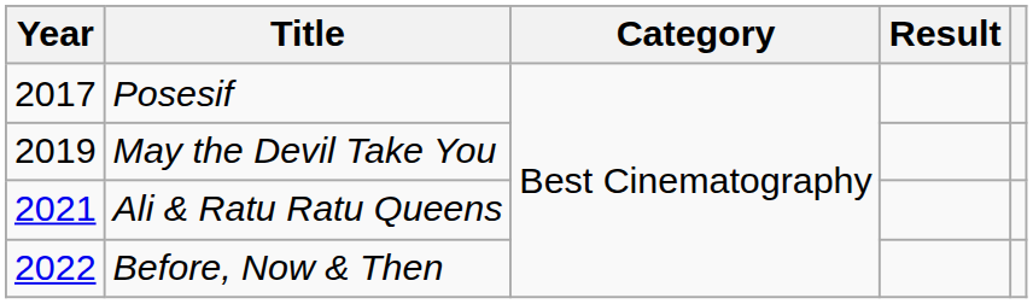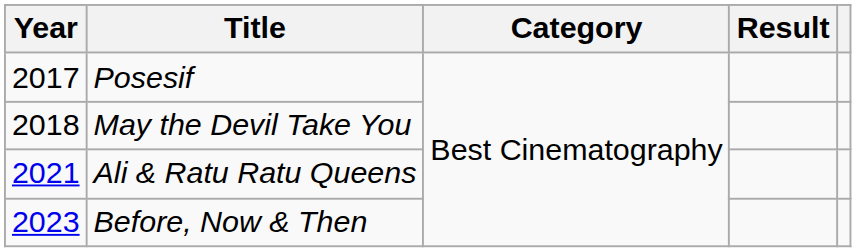May the Devil Take You | Year: 2019 -> 2018
Before, Now & Then | Year: 2022 -> 2023
